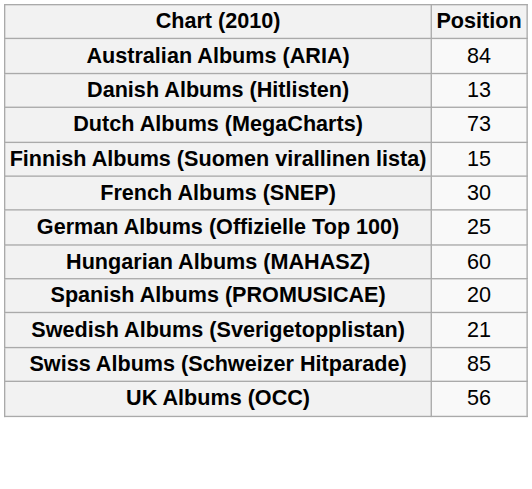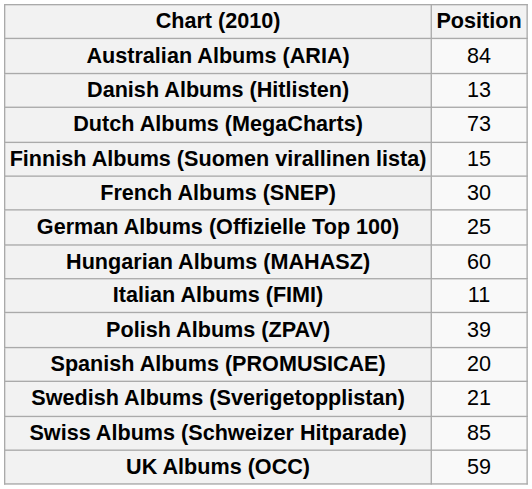+ row: Italian Albums (FIMI) | 11
+ row: Polish Albums (ZPAV) | 39
UK Albums (OCC) | Position: 56 -> 59
